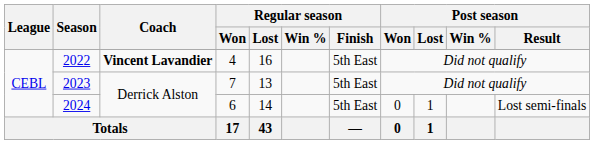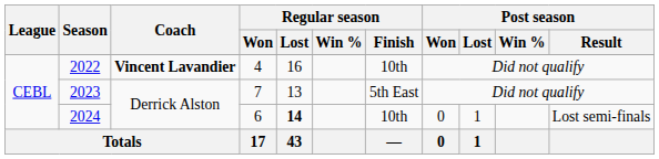2022 | Regular season / Finish: 5th East -> 10th
2024 | Regular season / Lost: normal -> bold
2024 | Regular season / Finish: 5th East -> 10th
